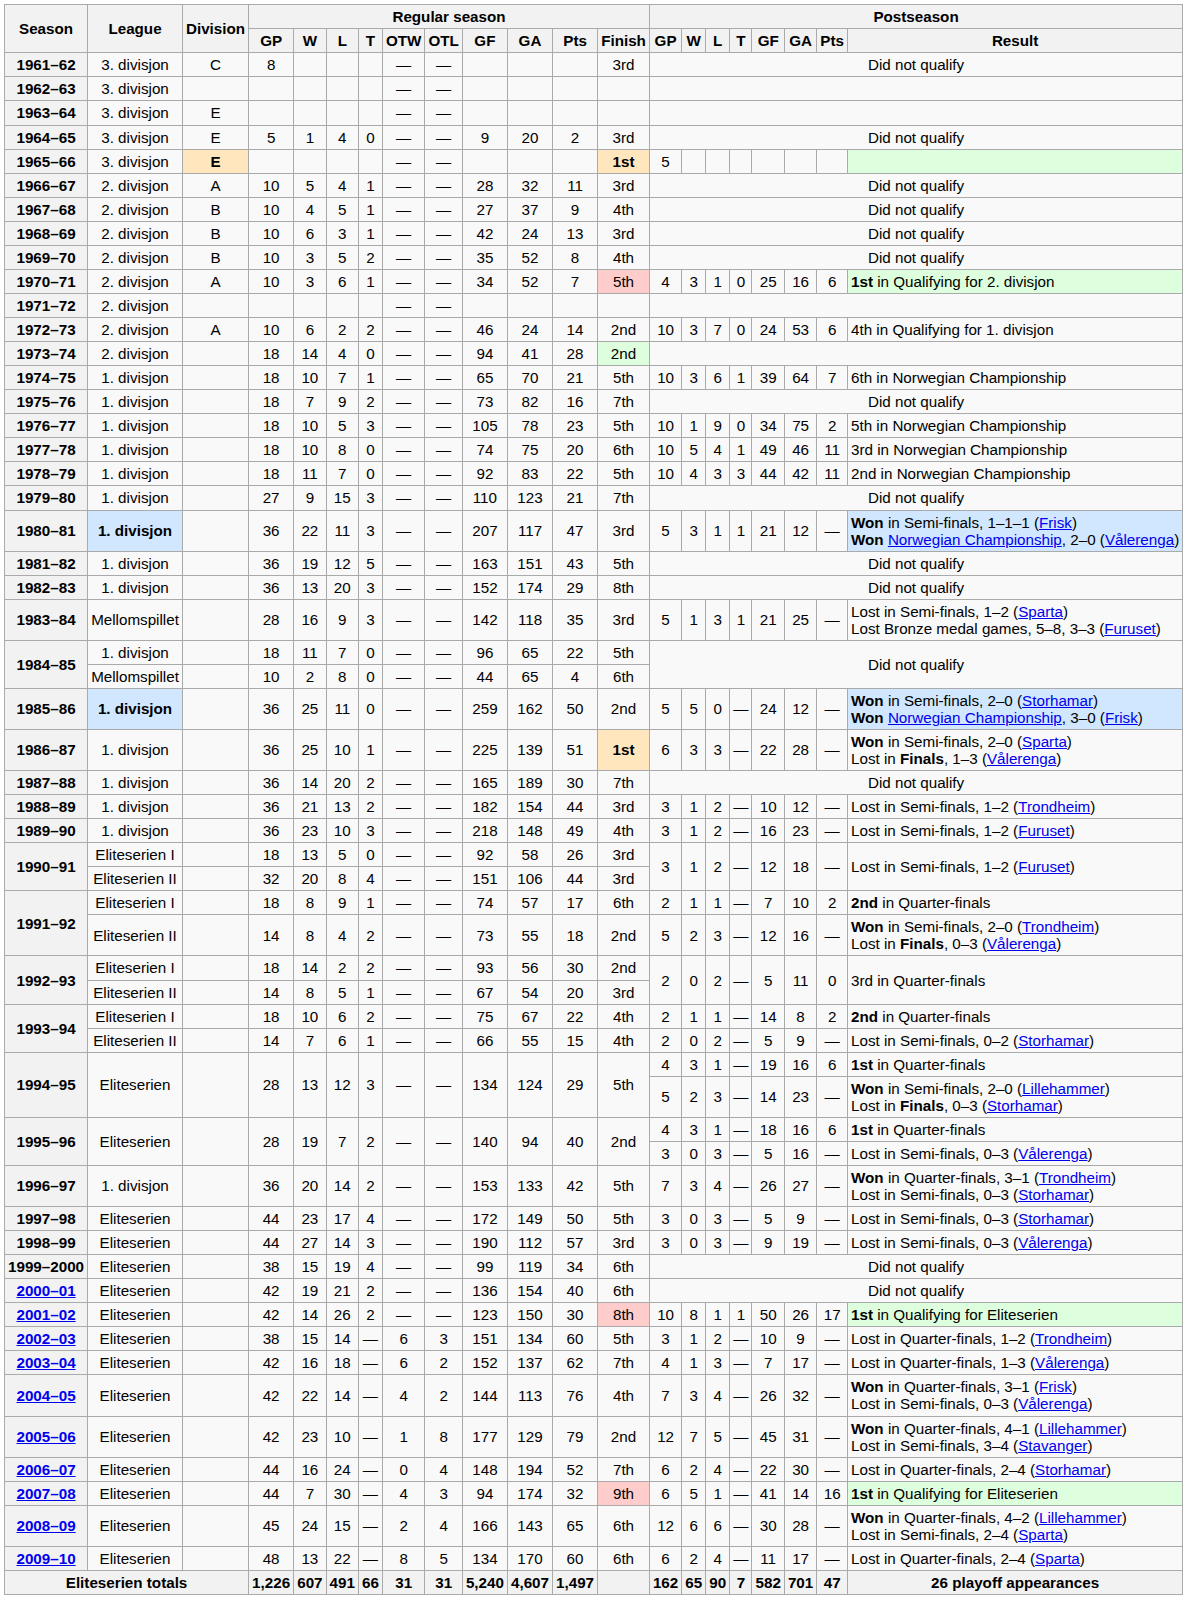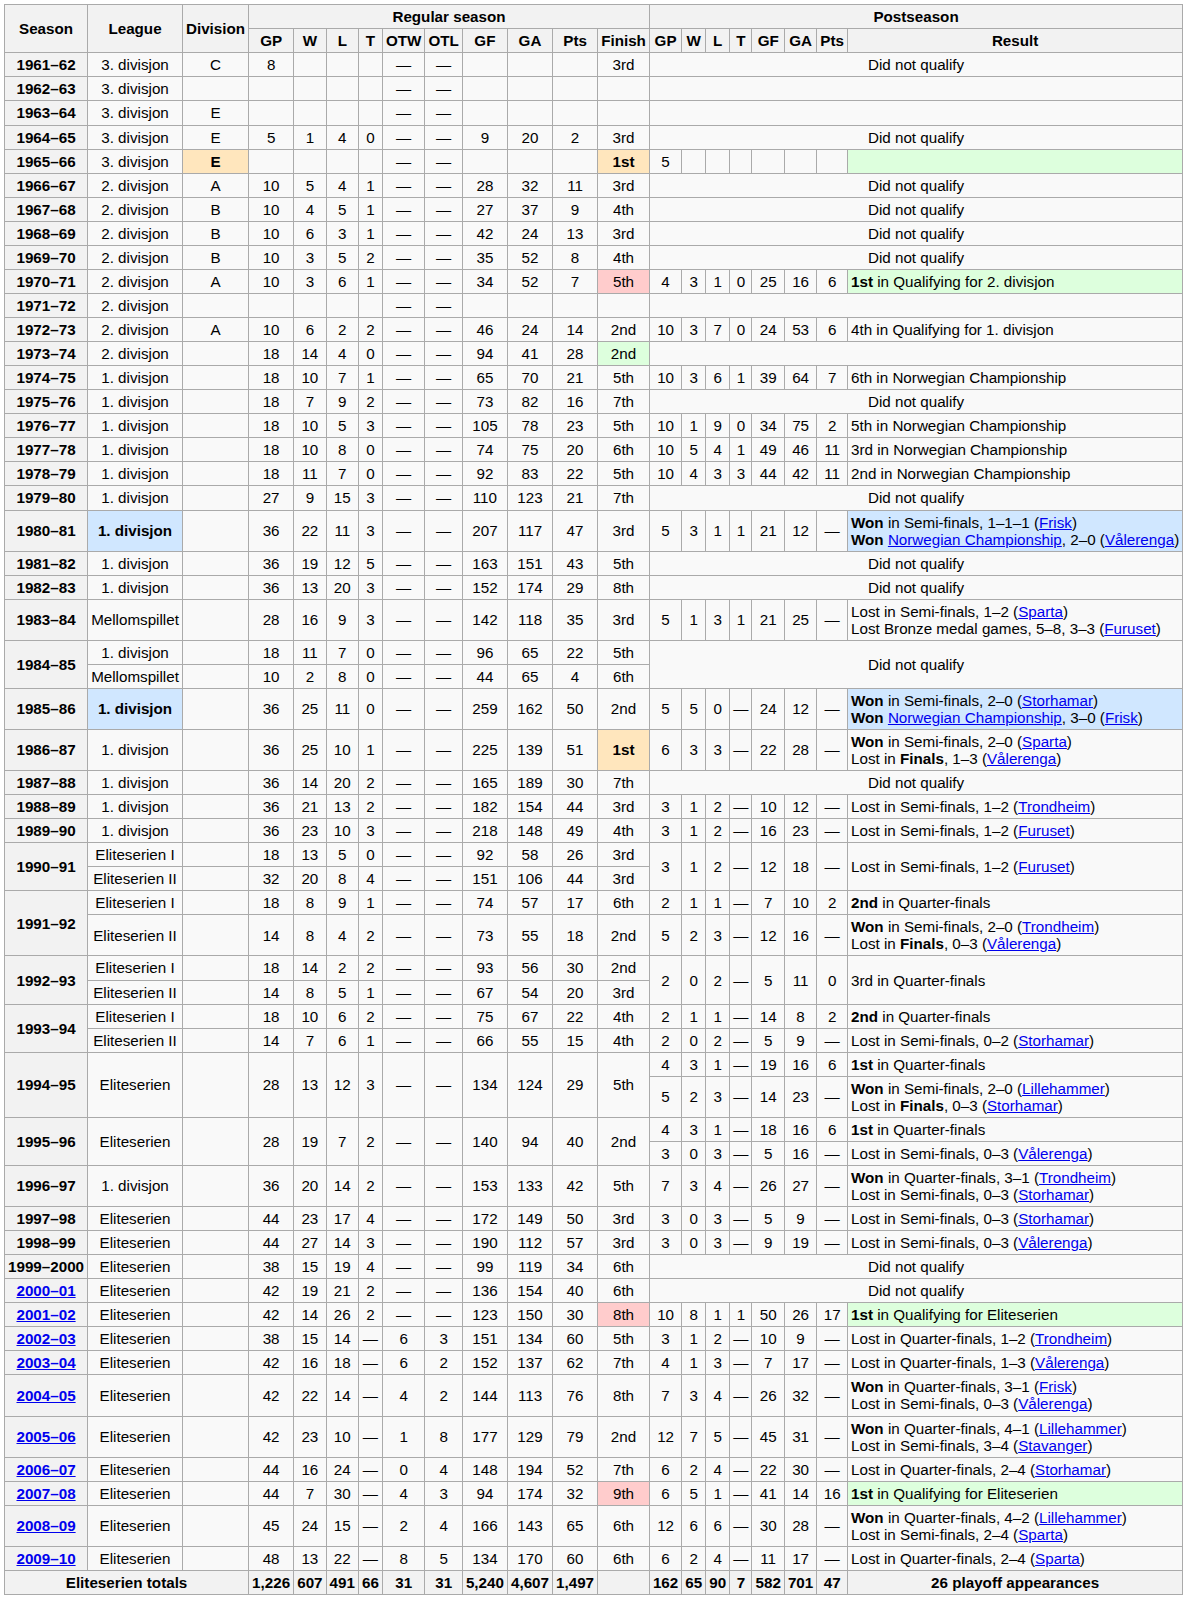1997–98 | Regular season / Finish: 5th -> 3rd
2004–05 | Regular season / Finish: 4th -> 8th
